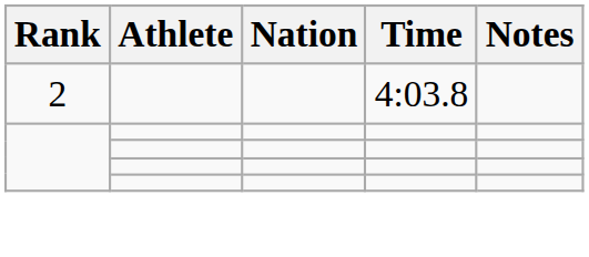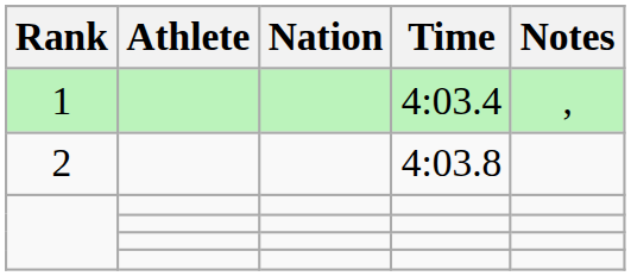+ row: 1 | 4:03.4 | ,
